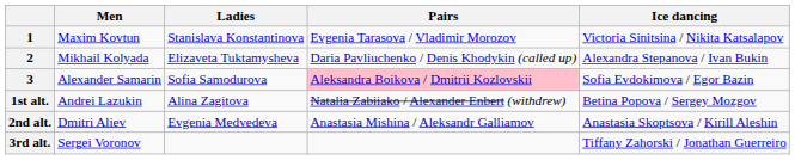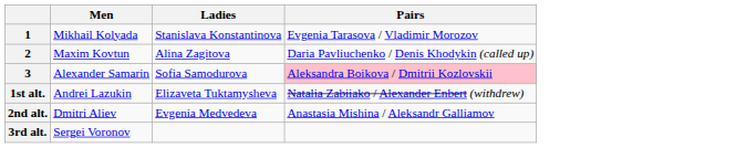- column: Ice dancing | Victoria Sinitsina / Nikita Katsalapov | Alexandra Stepanova / Ivan Bukin | Sofia Evdokimova / Egor Bazin | Betina Popova / Sergey Mozgov | Anastasia Skoptsova / Kirill Aleshin | Tiffany Zahorski / Jonathan Guerreiro
1 | Men: Maxim Kovtun -> Mikhail Kolyada
2 | Men: Mikhail Kolyada -> Maxim Kovtun
2 | Ladies: Elizaveta Tuktamysheva -> Alina Zagitova
1st alt. | Ladies: Alina Zagitova -> Elizaveta Tuktamysheva
